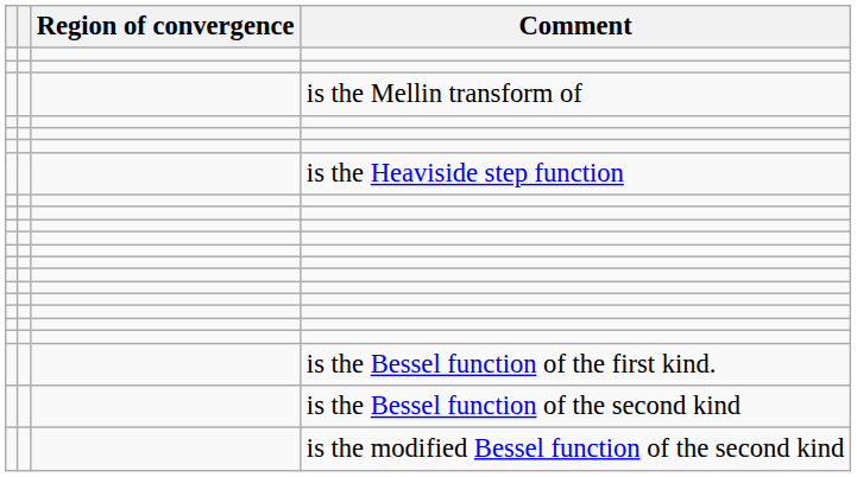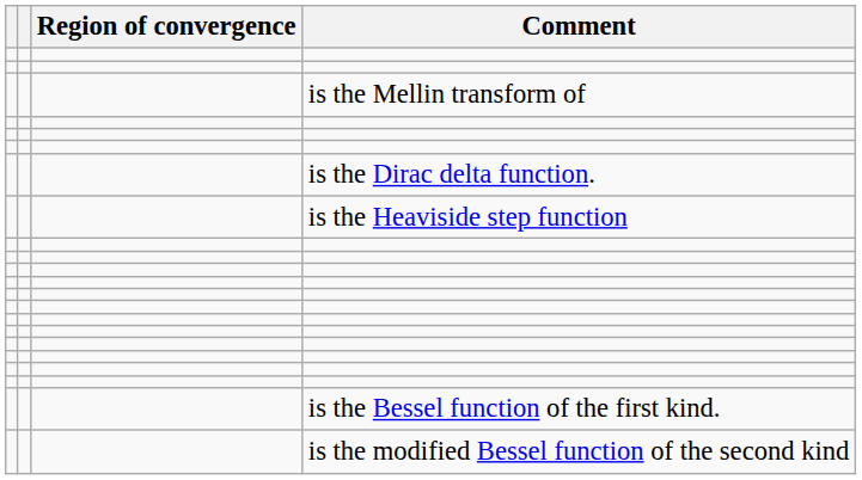+ row: is the Dirac delta function.
- row: is the Bessel function of the second kind
